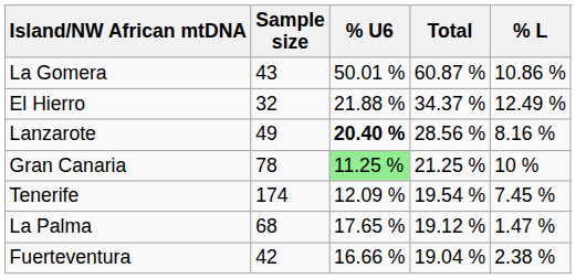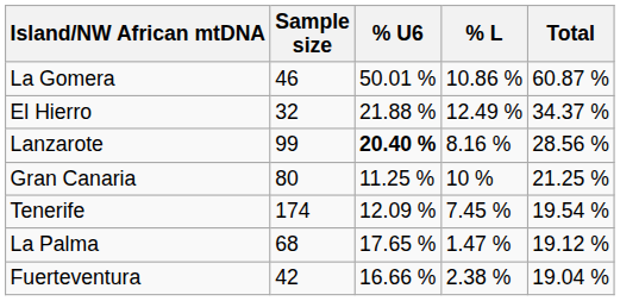columns swapped: % L <-> Total
La Gomera | Sample size: 43 -> 46
Lanzarote | Sample size: 49 -> 99
Gran Canaria | Sample size: 78 -> 80
Gran Canaria | % U6: lightgreen background -> no background
